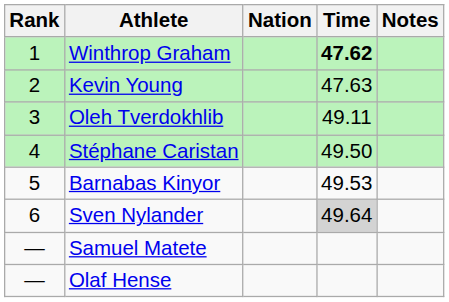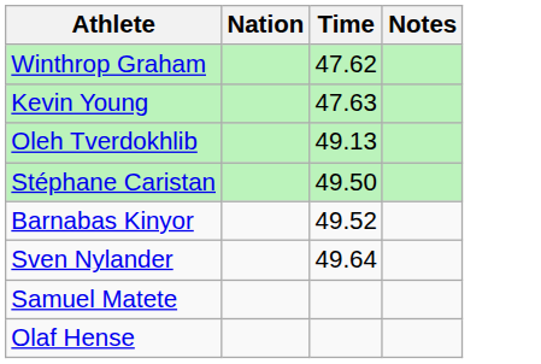- column: Rank | 1 | 2 | 3 | 4 | 5 | 6 | — | —
Winthrop Graham | Time: bold -> normal
Oleh Tverdokhlib | Time: 49.11 -> 49.13
Barnabas Kinyor | Time: 49.53 -> 49.52
Sven Nylander | Time: lightgrey background -> no background
